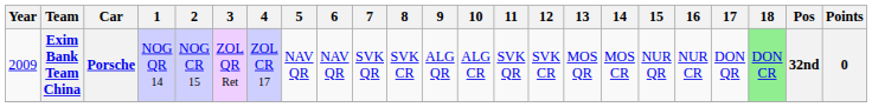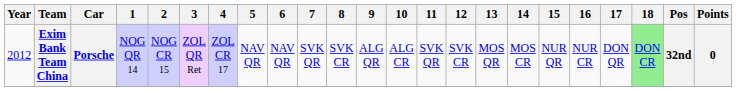Exim Bank Team China | Year: 2009 -> 2012
